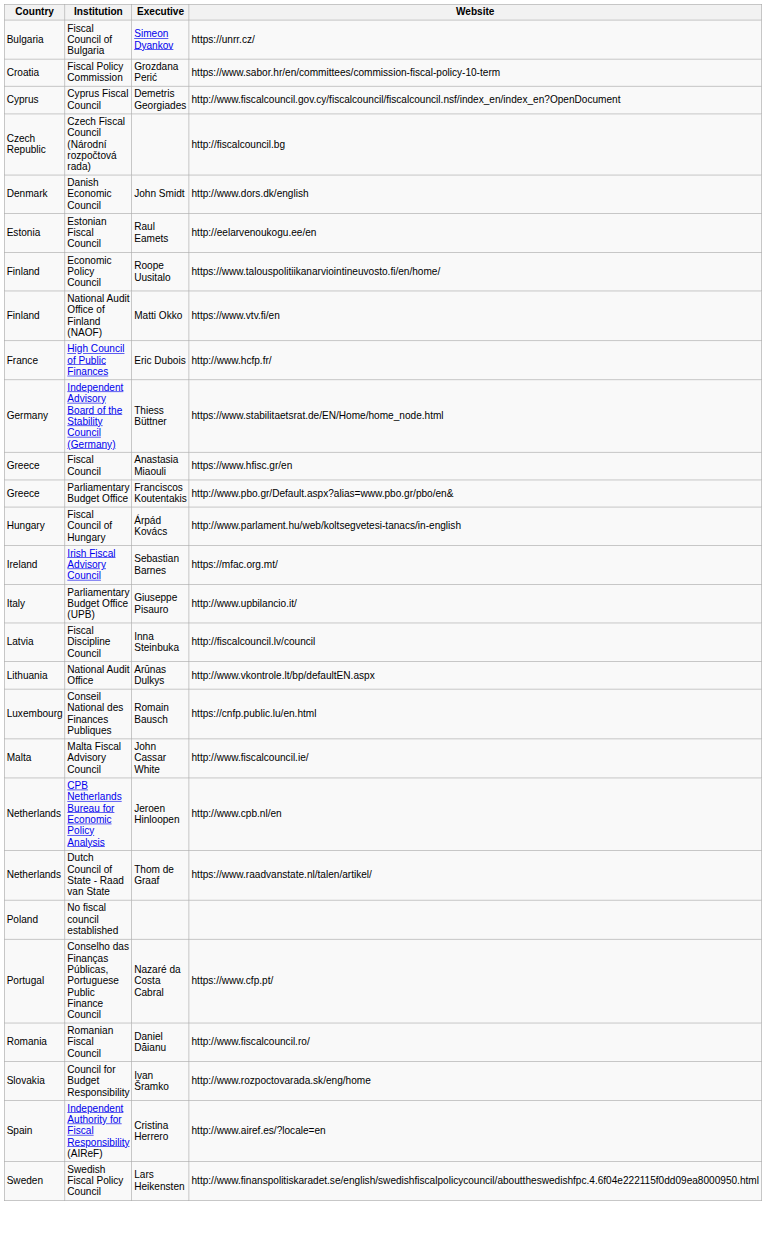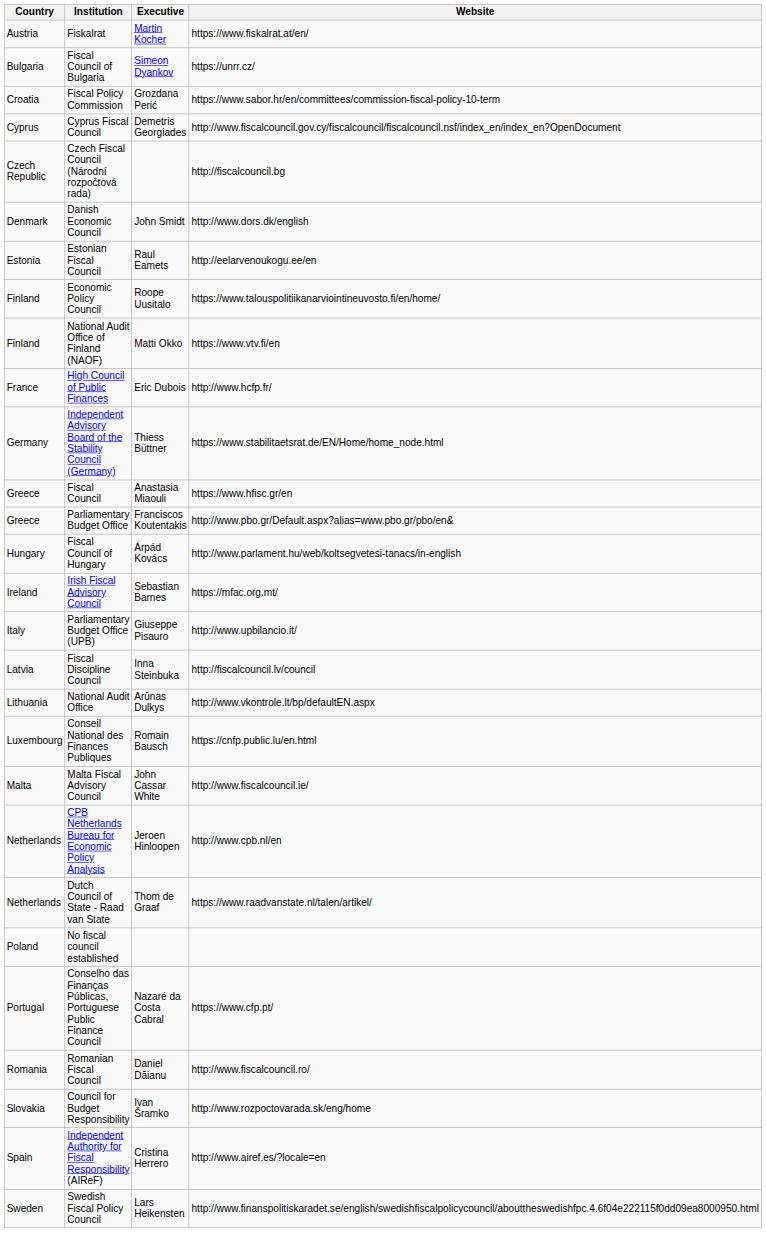+ row: Austria | Fiskalrat | Martin Kocher | https://www.fiskalrat.at/en/
